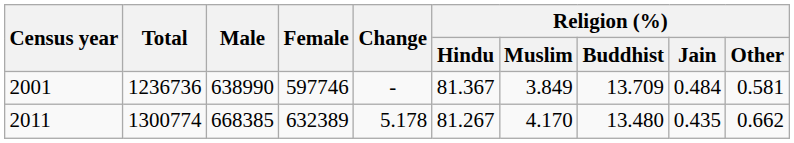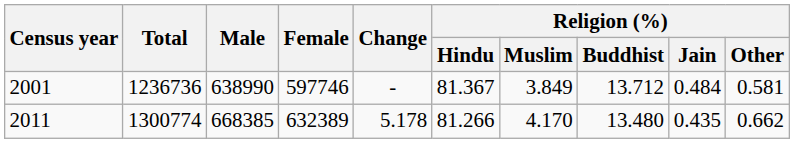2001 | Religion (%) / Buddhist: 13.709 -> 13.712
2011 | Religion (%) / Hindu: 81.267 -> 81.266
